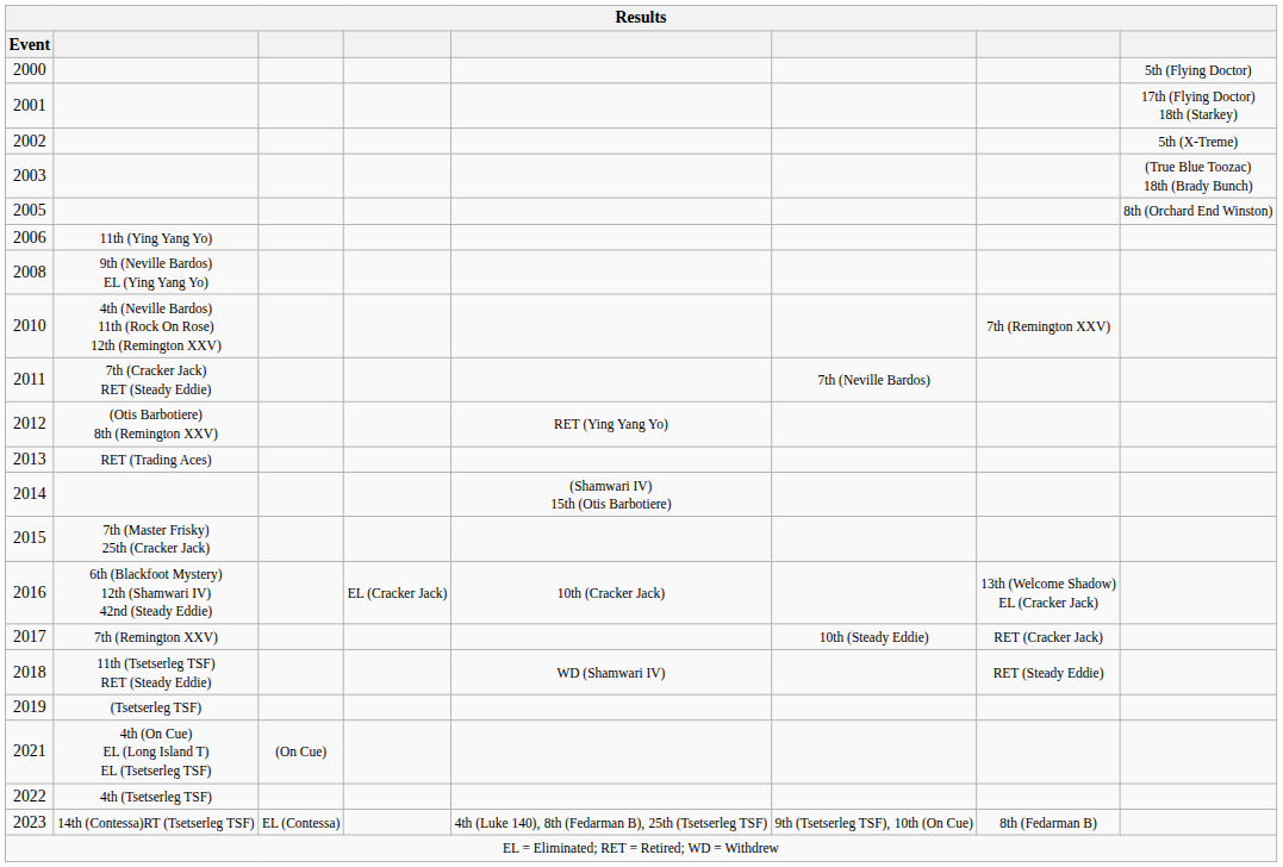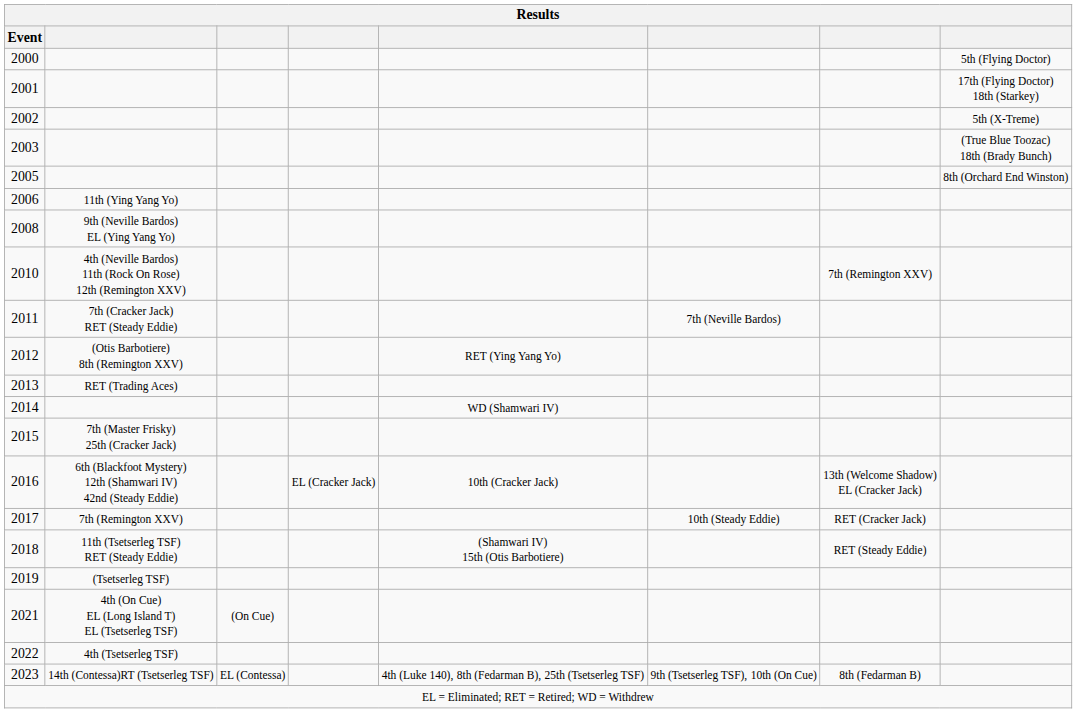2014 | column 5: (Shamwari IV) 15th (Otis Barbotiere) -> WD (Shamwari IV)
2018 | column 5: WD (Shamwari IV) -> (Shamwari IV) 15th (Otis Barbotiere)
